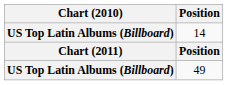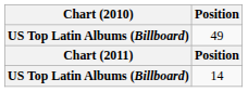rows swapped: 14 <-> 49
